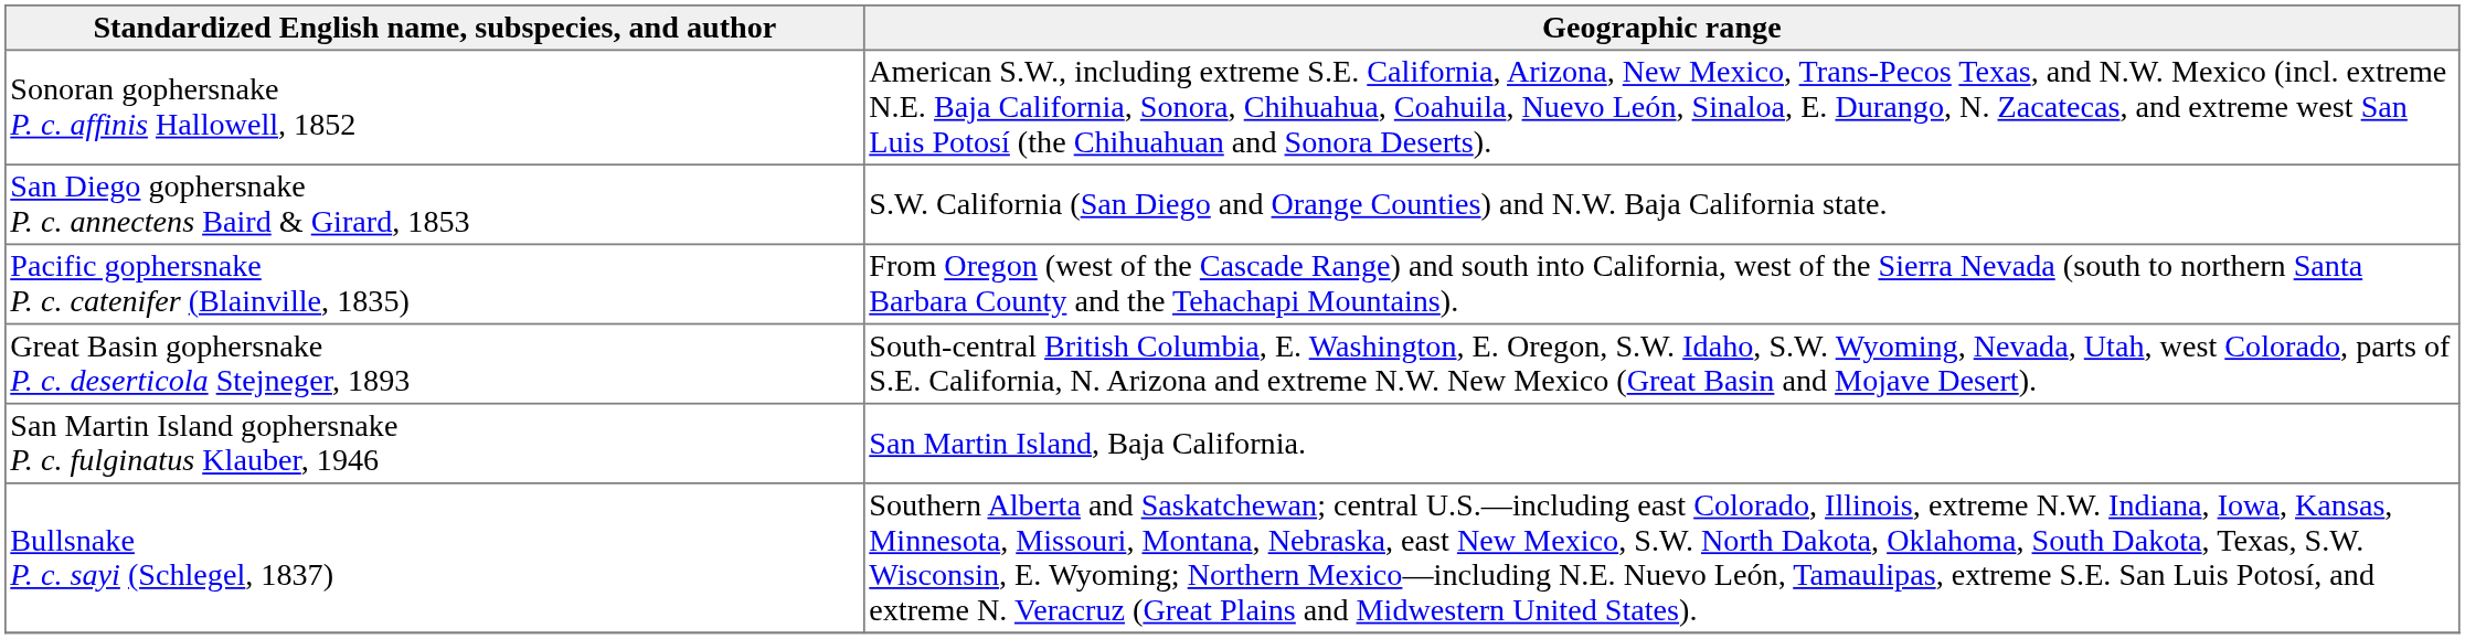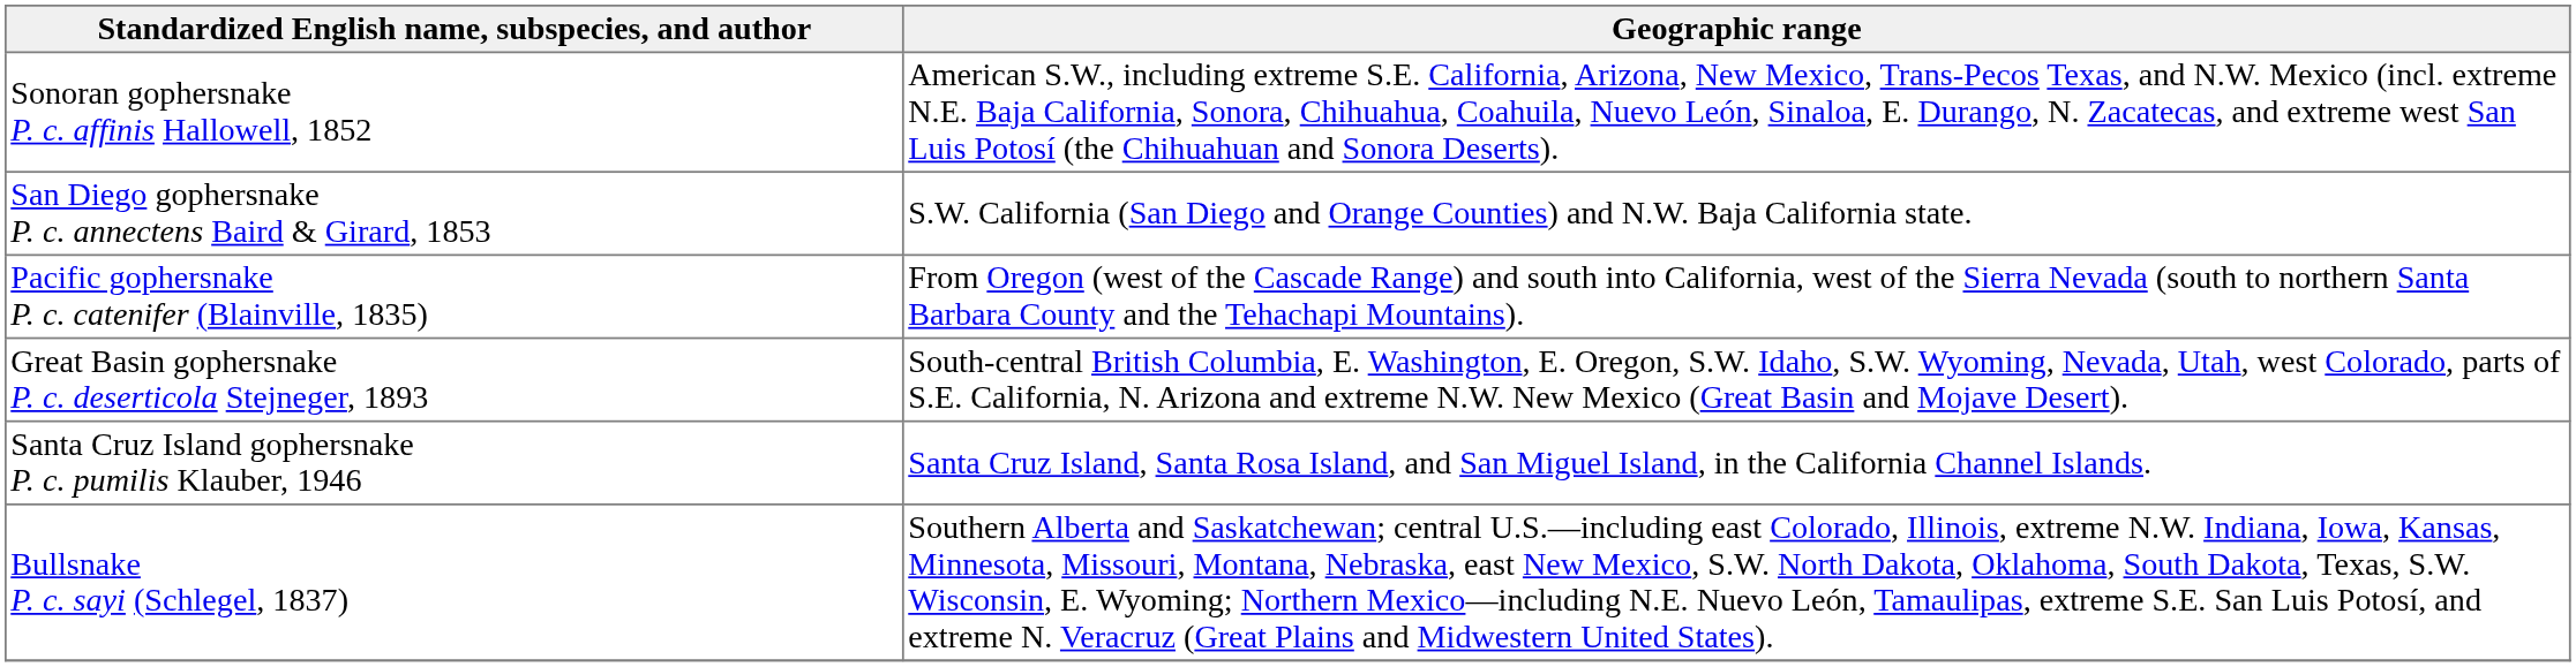- row: San Martin Island gophersnake P. c. fulginatus Klauber, 1946 | San Martin Island, Baja California.
+ row: Santa Cruz Island gophersnake P. c. pumilis Klauber, 1946 | Santa Cruz Island, Santa Rosa Island, and San Miguel Island, in the California Channel Islands.
